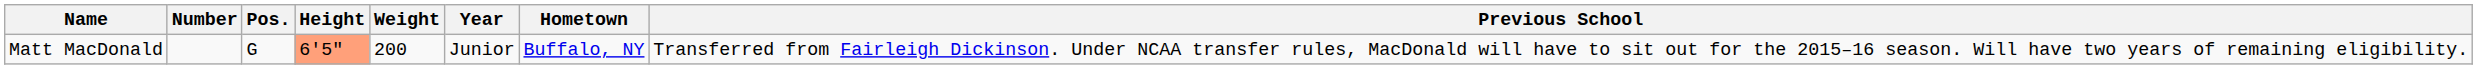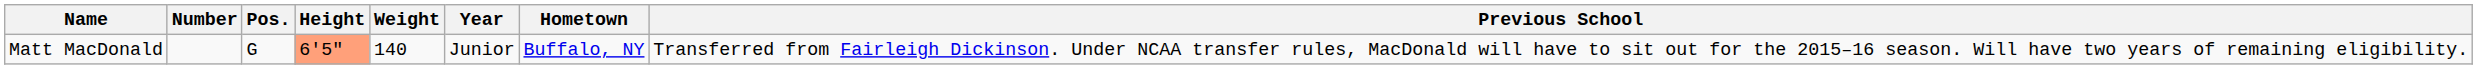Matt MacDonald | Weight: 200 -> 140
